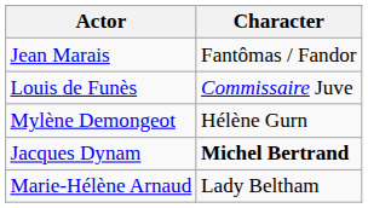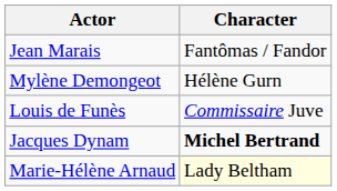rows swapped: Louis de Funès <-> Mylène Demongeot
Marie-Hélène Arnaud | Character: no background -> lightyellow background
